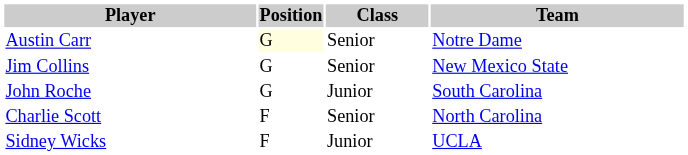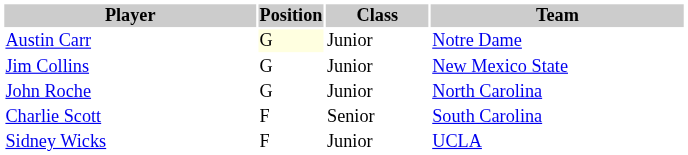Austin Carr | Class: Senior -> Junior
Jim Collins | Class: Senior -> Junior
John Roche | Team: South Carolina -> North Carolina
Charlie Scott | Team: North Carolina -> South Carolina
